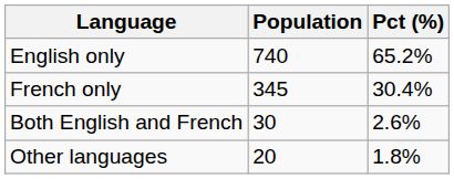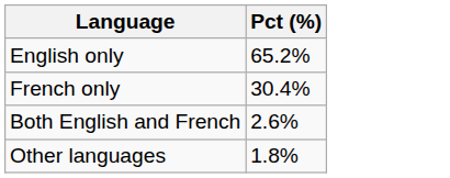- column: Population | 740 | 345 | 30 | 20
